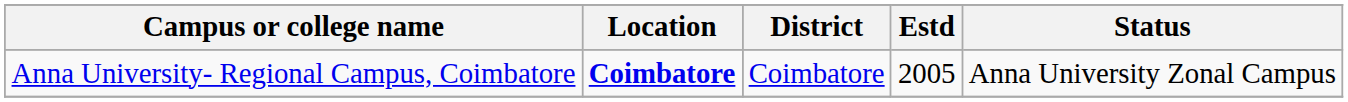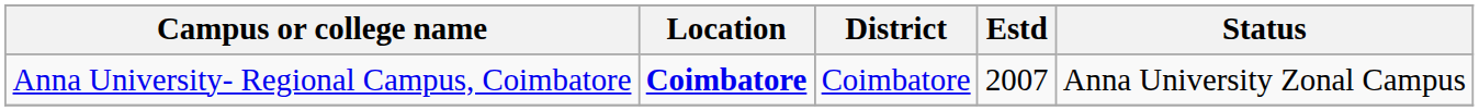Anna University- Regional Campus, Coimbatore | Estd: 2005 -> 2007
